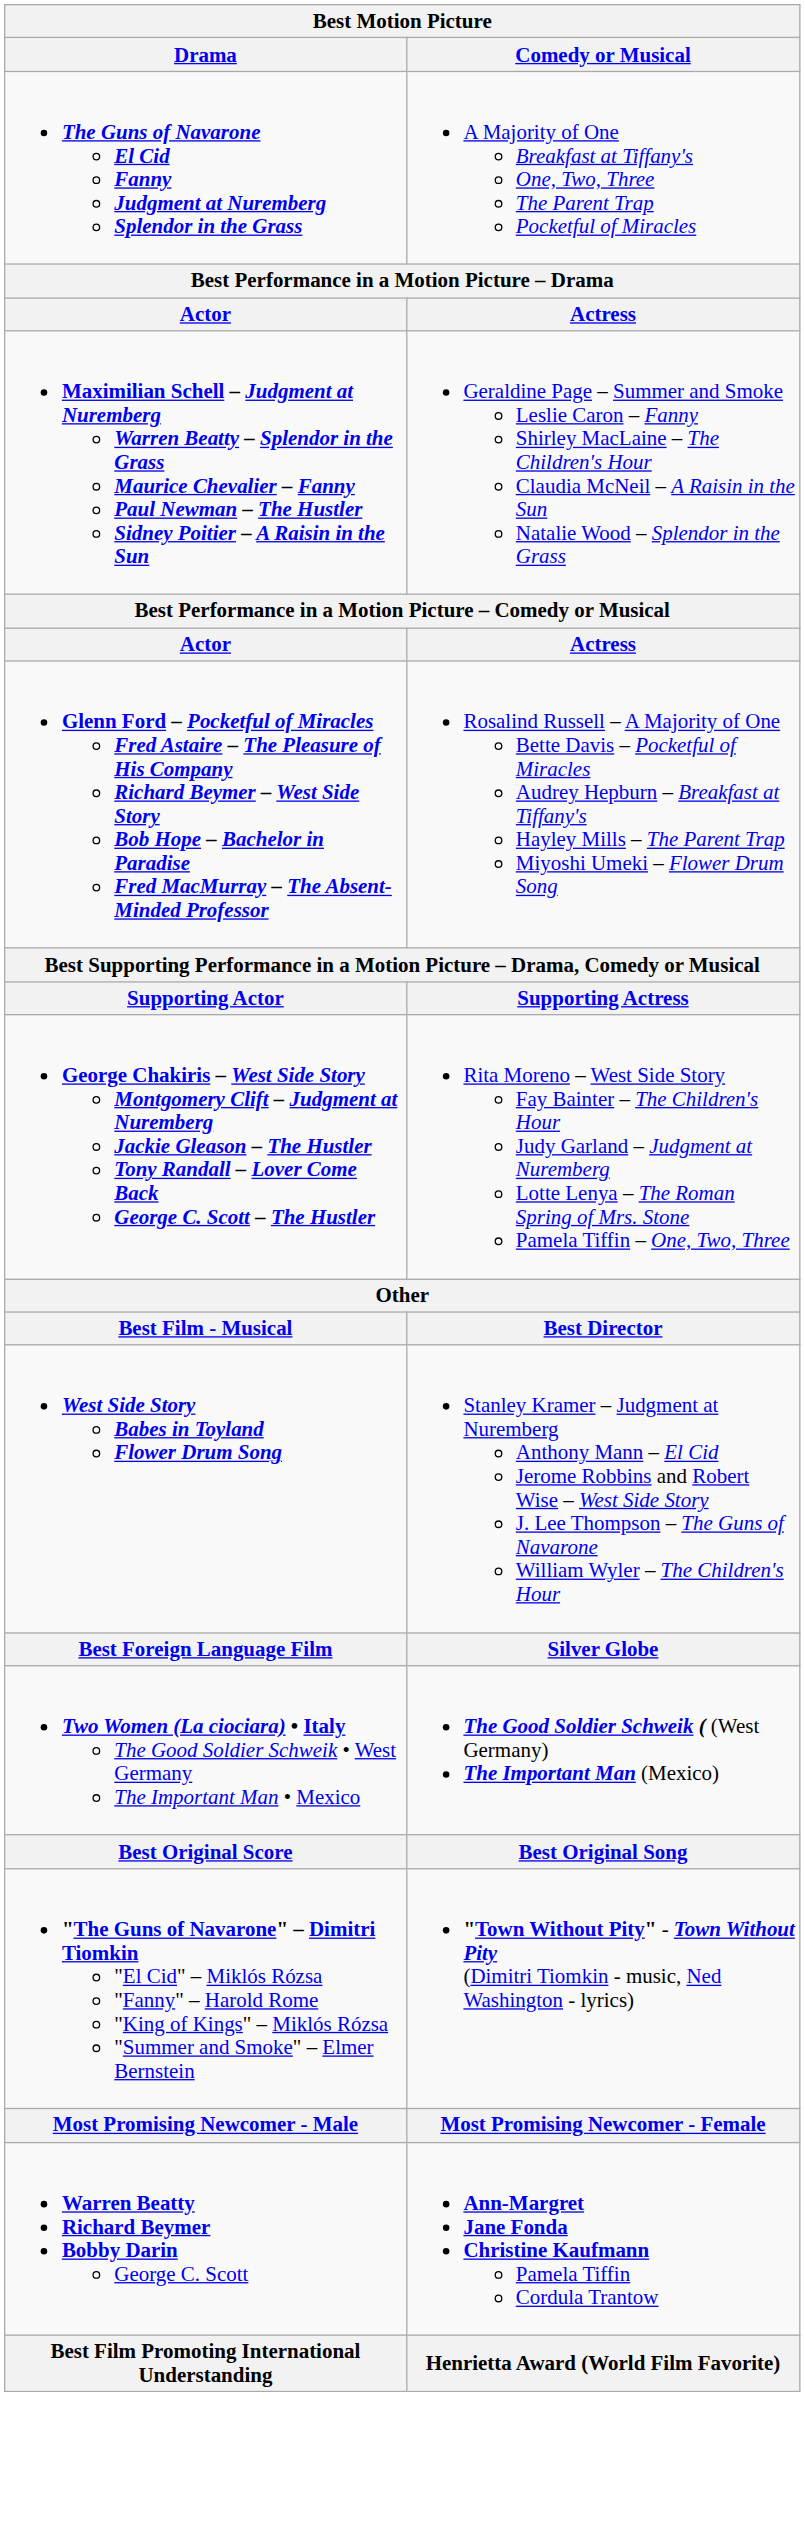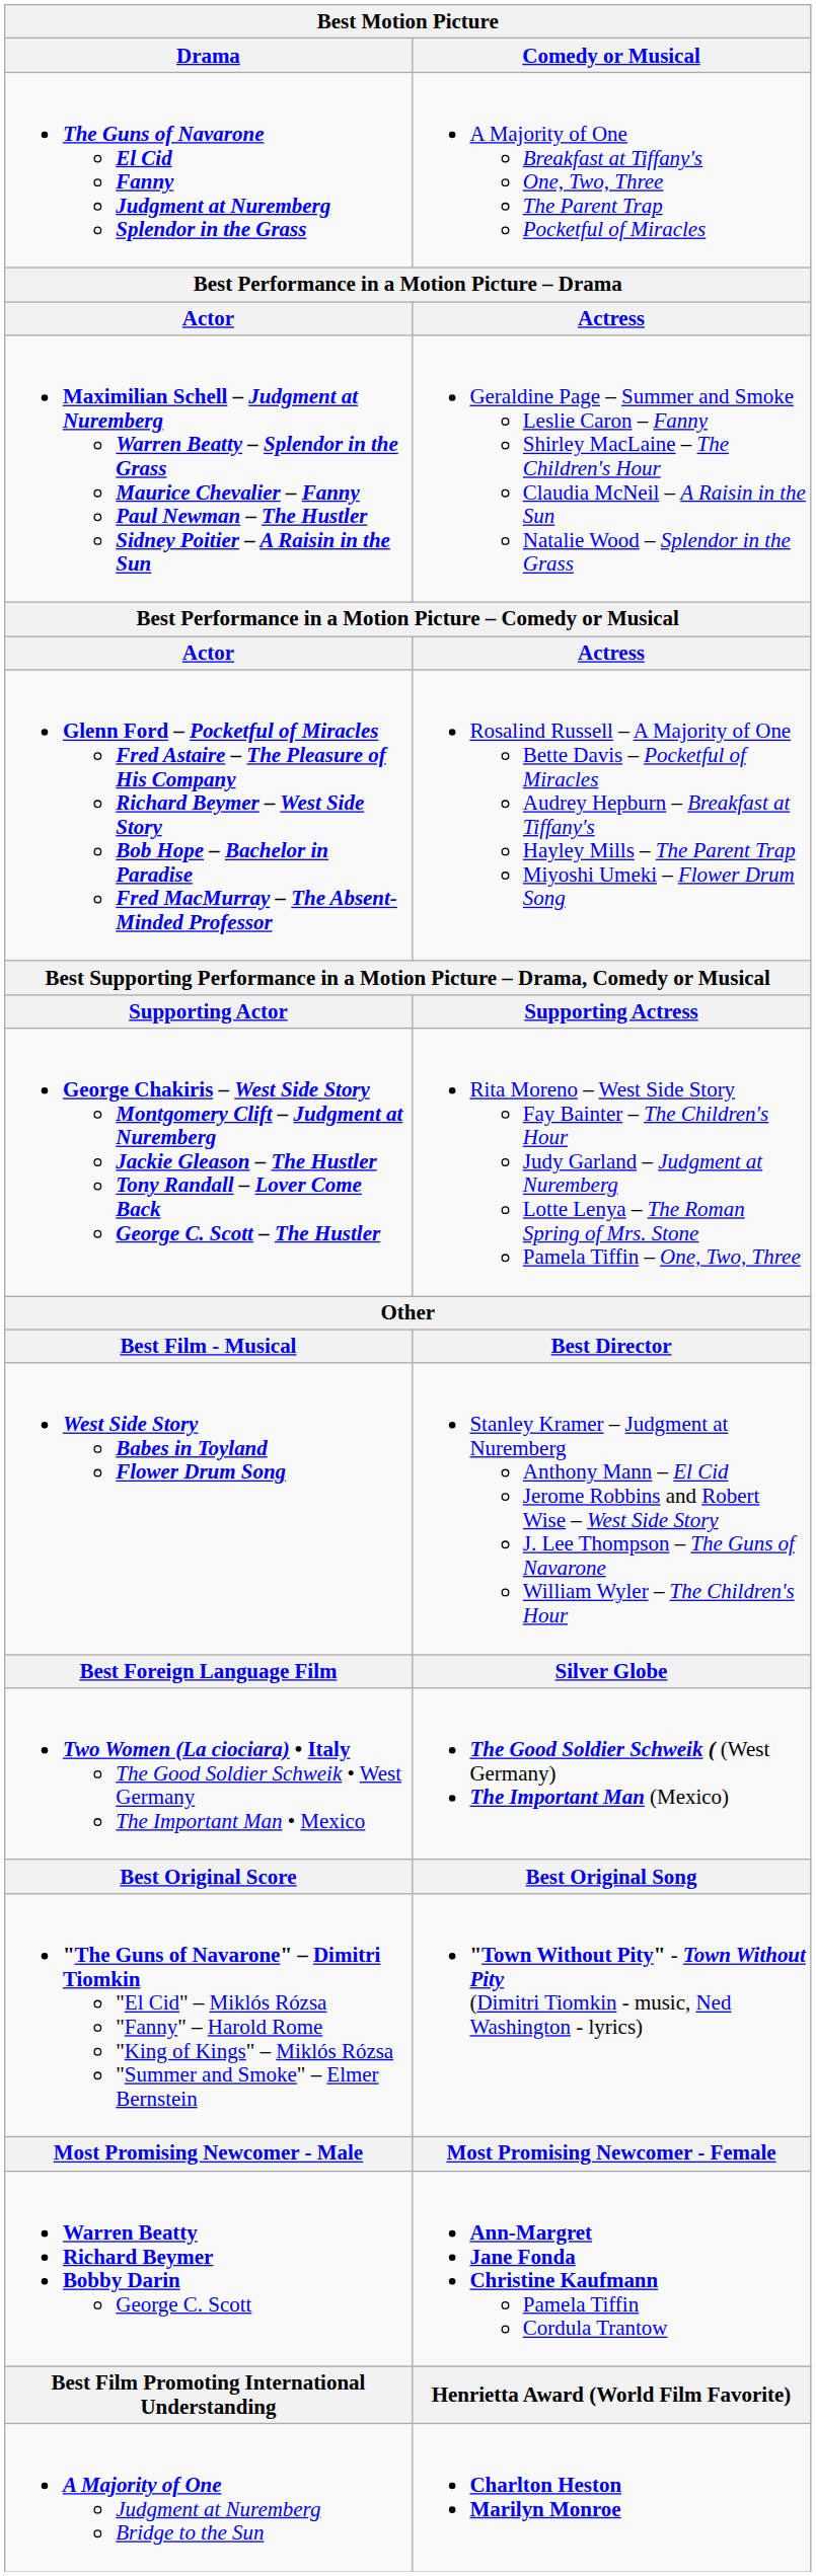+ row: A Majority of One Judgment at Nuremberg Bridge to the Sun | Charlton Heston Marilyn Monroe
